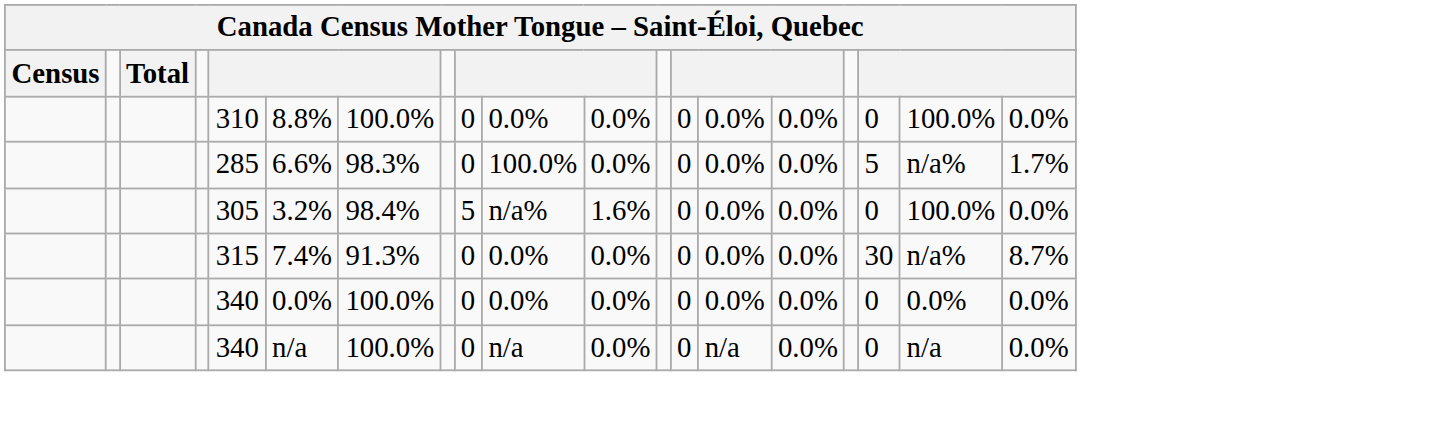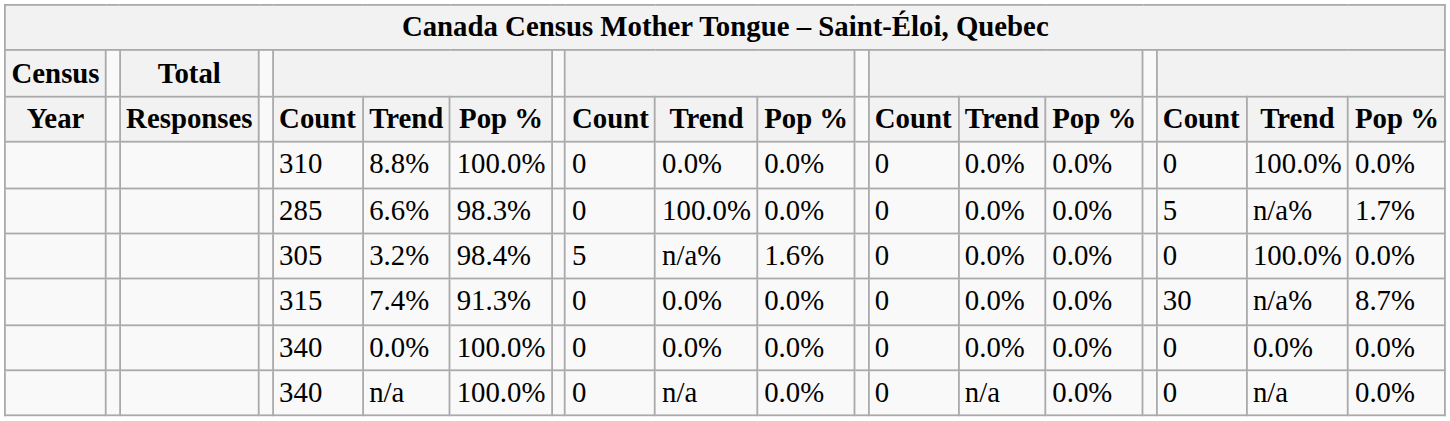+ row: Year | Responses | Count | Trend | Pop % | Count | Trend | Pop % | Count | Trend | Pop % | Count | Trend | Pop %
